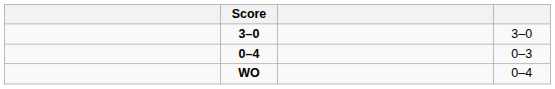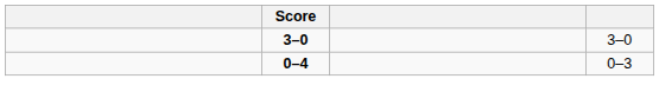- row: WO | 0–4
